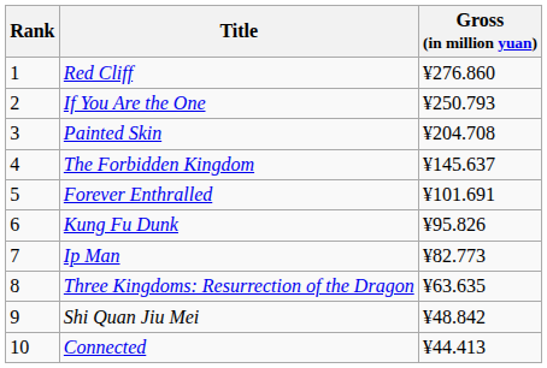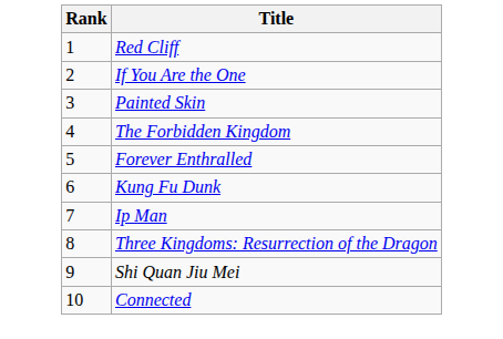- column: Gross (in million yuan) | ¥276.860 | ¥250.793 | ¥204.708 | ¥145.637 | ¥101.691 | ¥95.826 | ¥82.773 | ¥63.635 | ¥48.842 | ¥44.413
